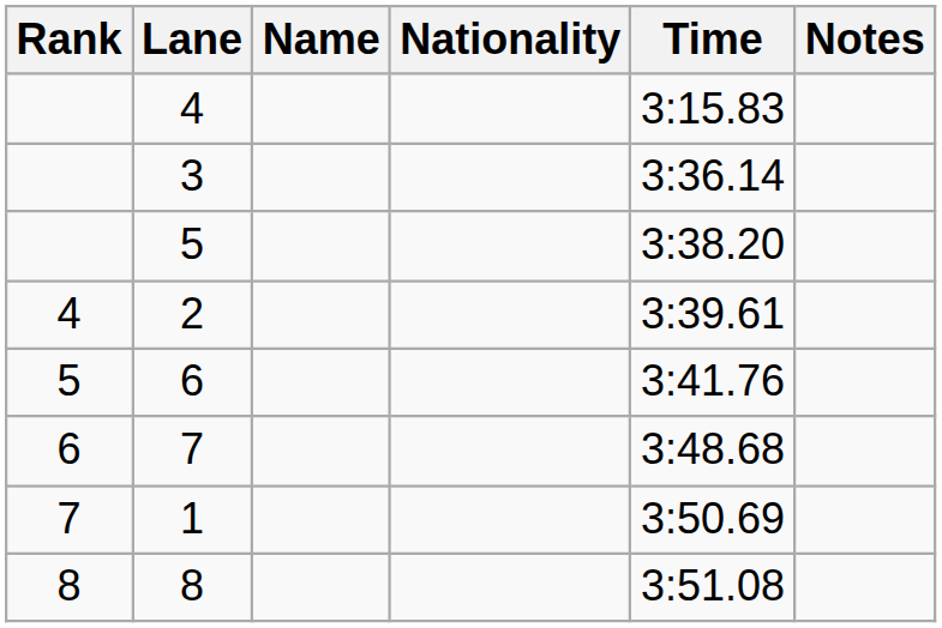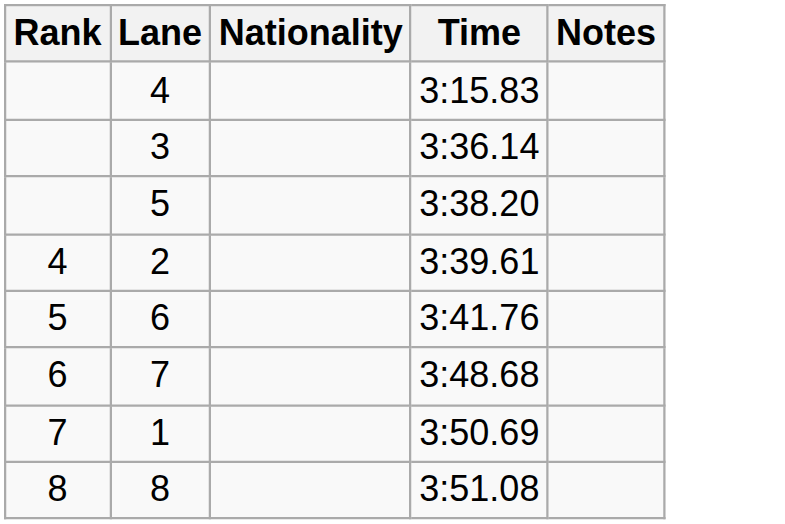- column: Name
